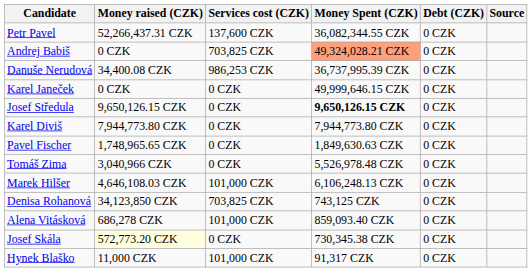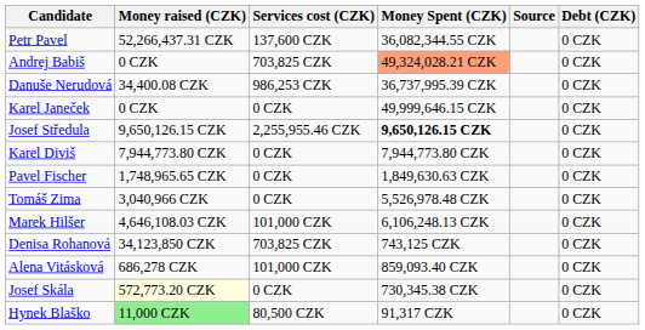columns swapped: Debt (CZK) <-> Source
Josef Středula | Services cost (CZK): 0 CZK -> 2,255,955.46 CZK
Hynek Blaško | Money raised (CZK): no background -> lightgreen background
Hynek Blaško | Services cost (CZK): 101,000 CZK -> 80,500 CZK
